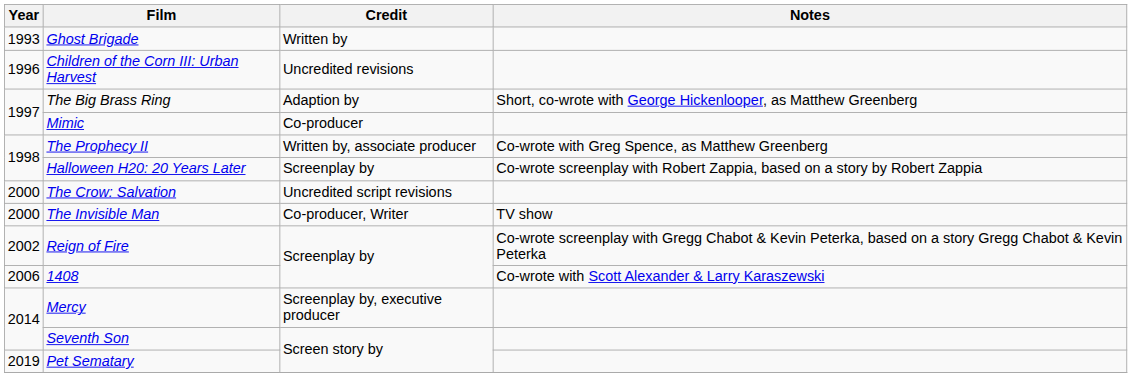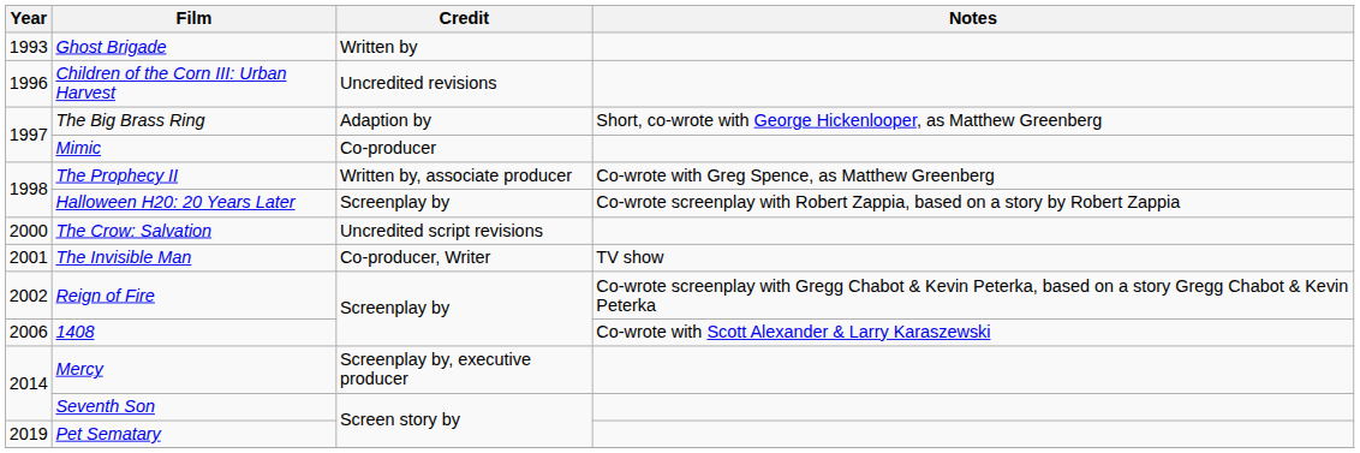The Invisible Man | Year: 2000 -> 2001
